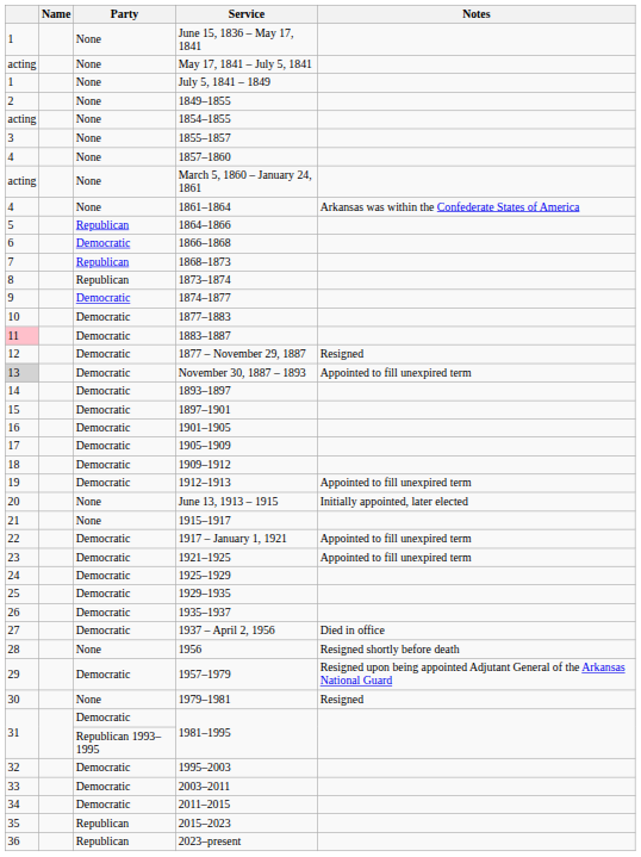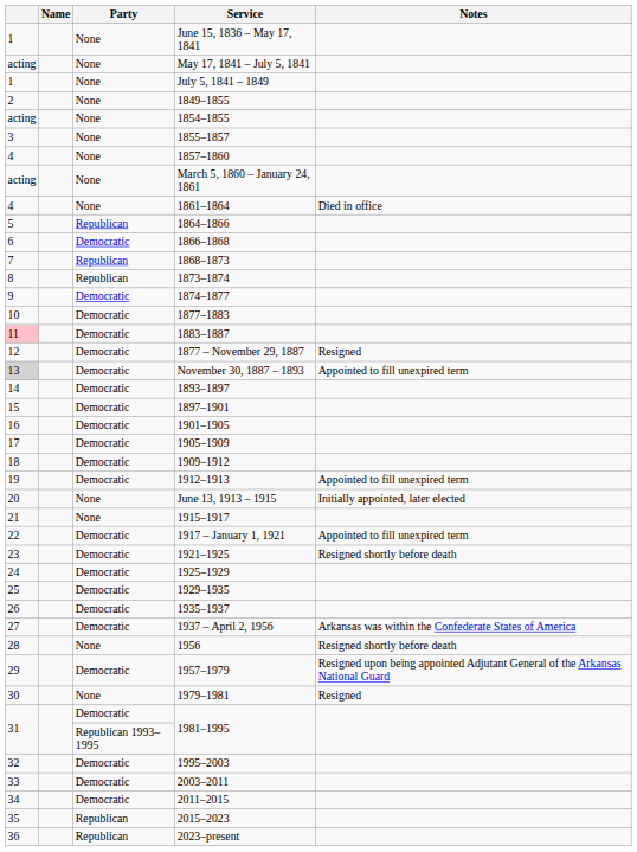1861–1864 | Notes: Arkansas was within the Confederate States of America -> Died in office
1921–1925 | Notes: Appointed to fill unexpired term -> Resigned shortly before death
1937 – April 2, 1956 | Notes: Died in office -> Arkansas was within the Confederate States of America
